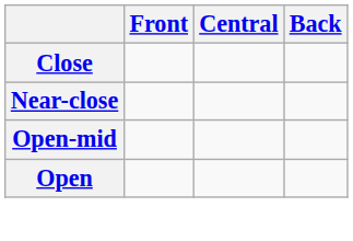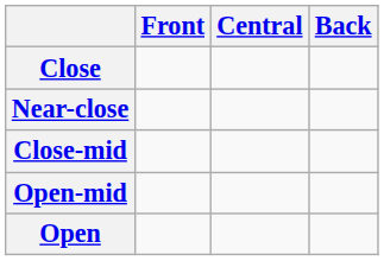+ row: Close-mid
